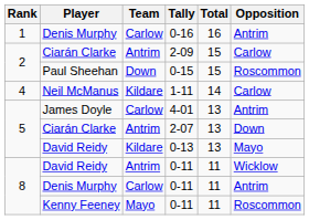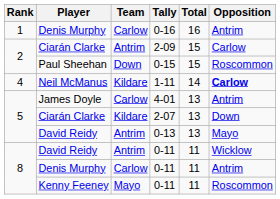1-11 | Opposition: normal -> bold
2-07 | Team: Antrim -> Kildare
0-13 | Team: Kildare -> Antrim
